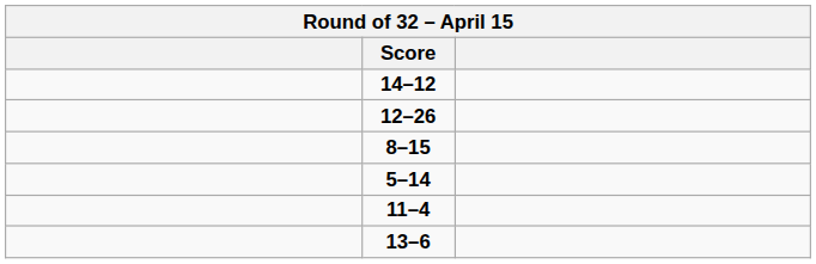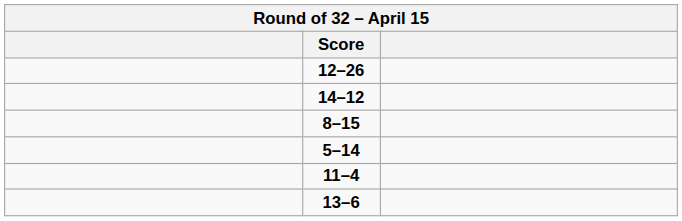rows swapped: 14–12 <-> 12–26
